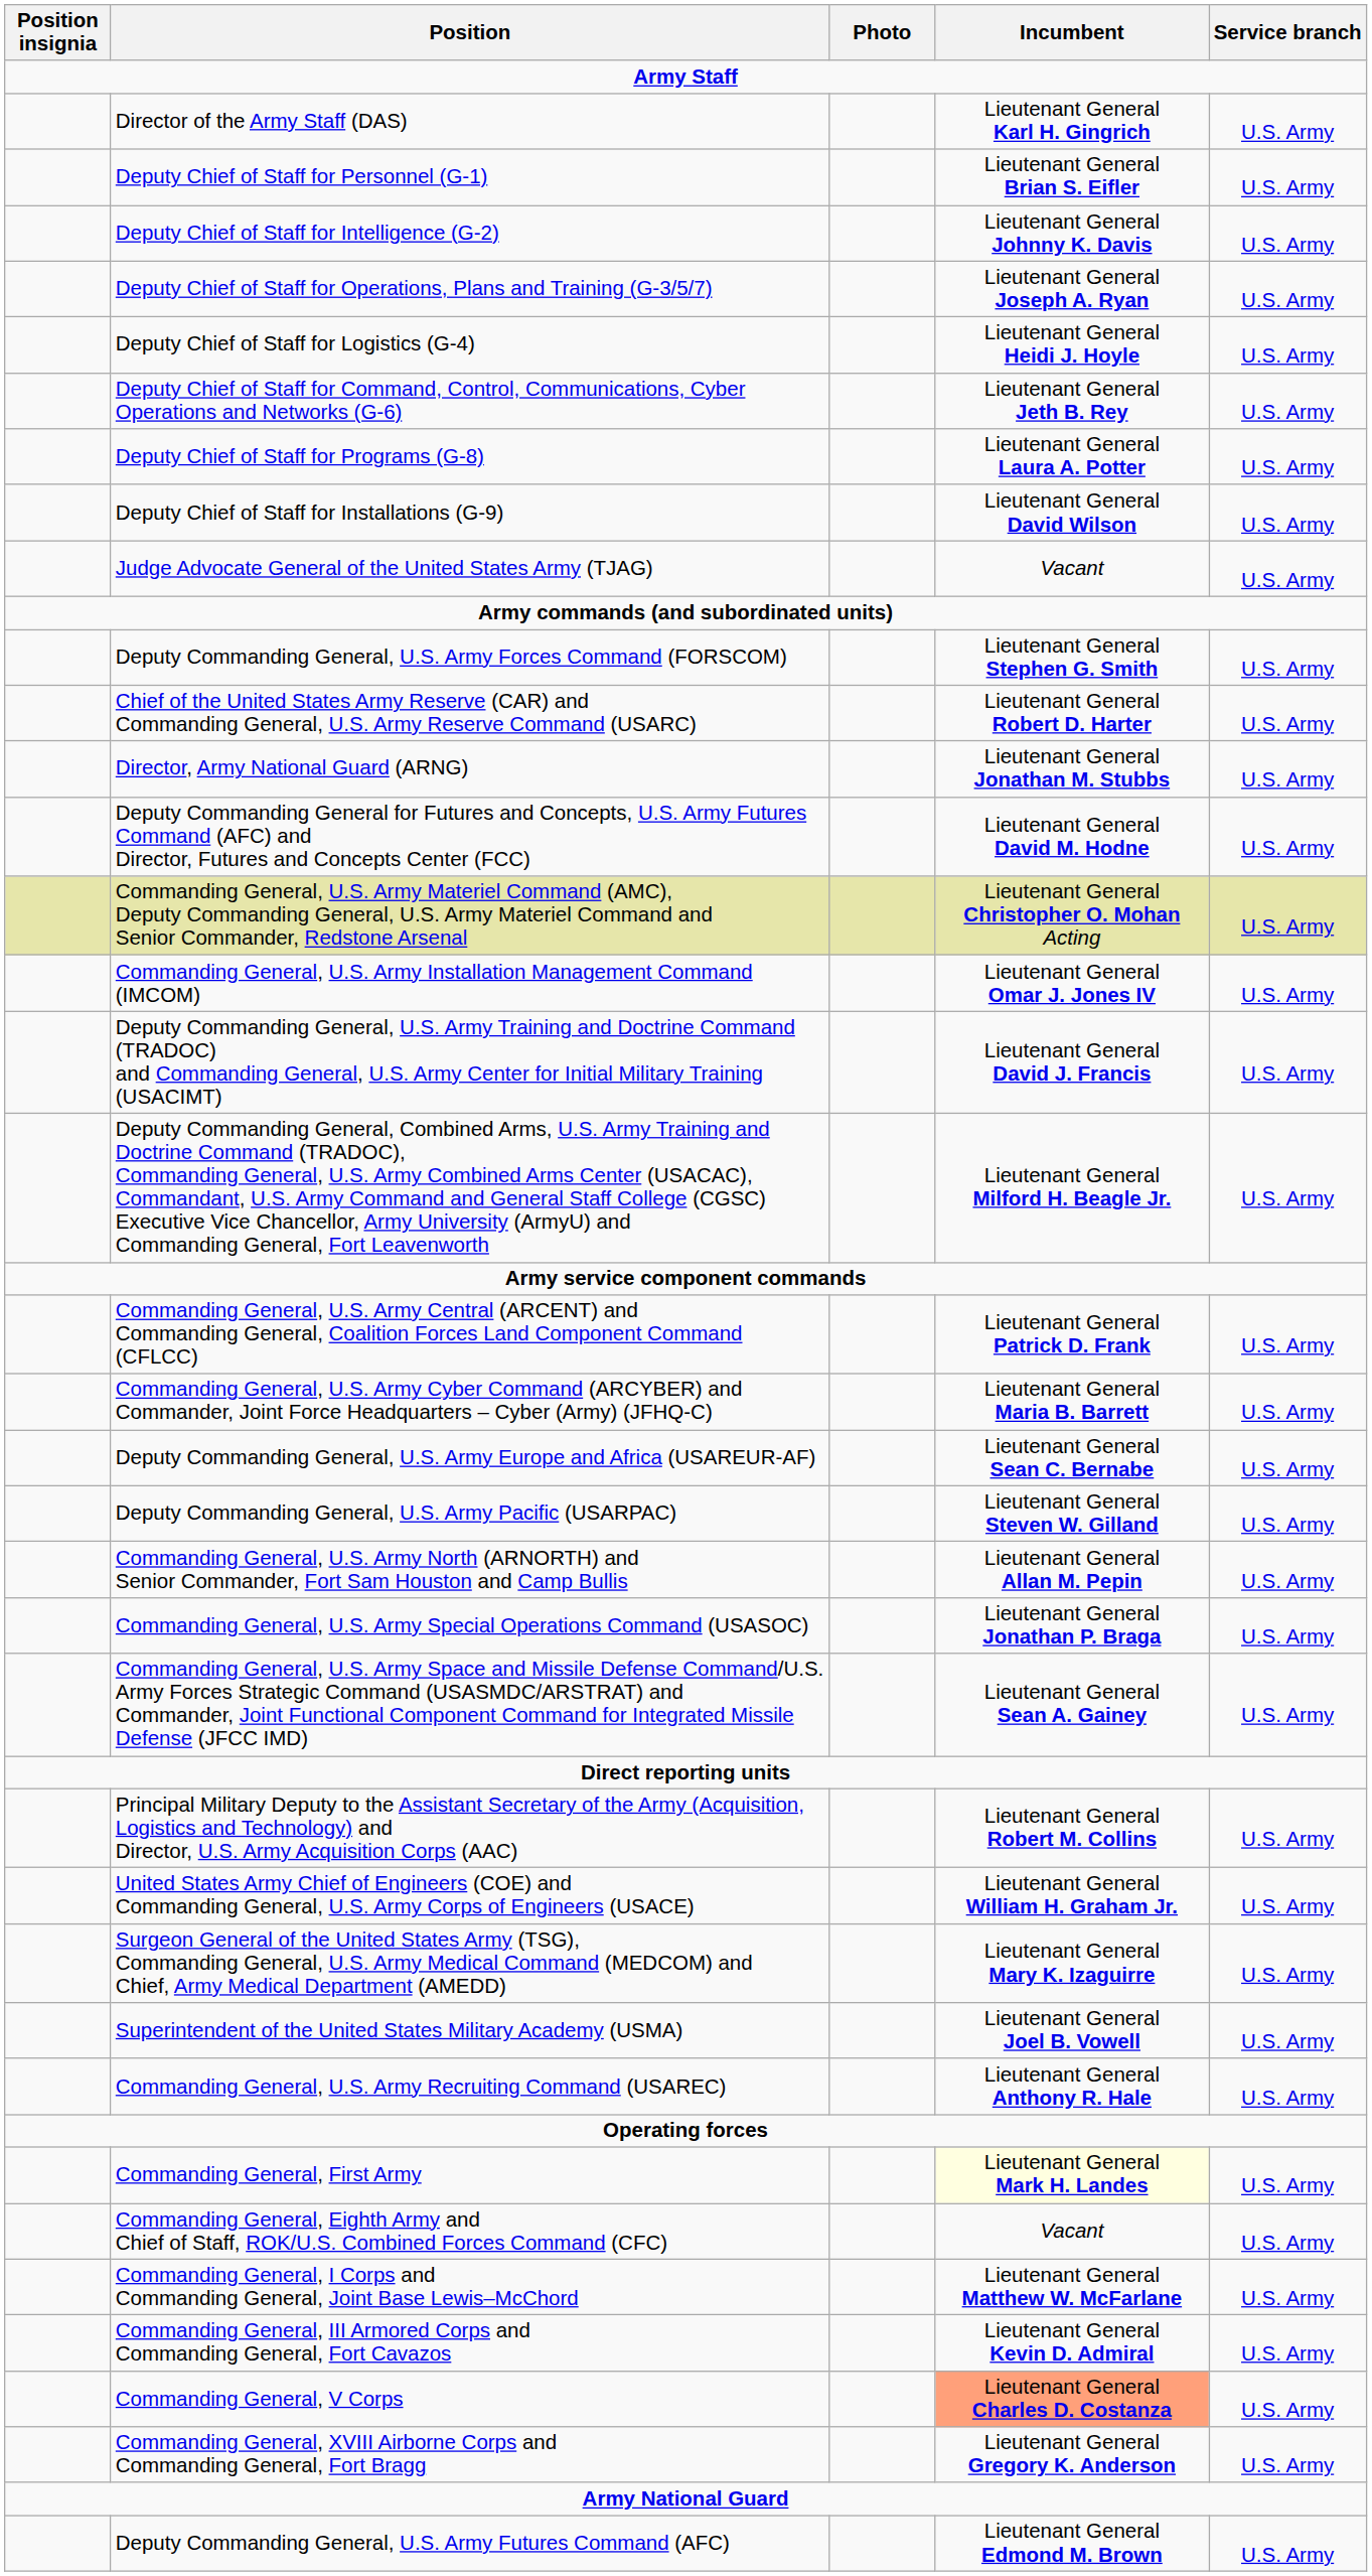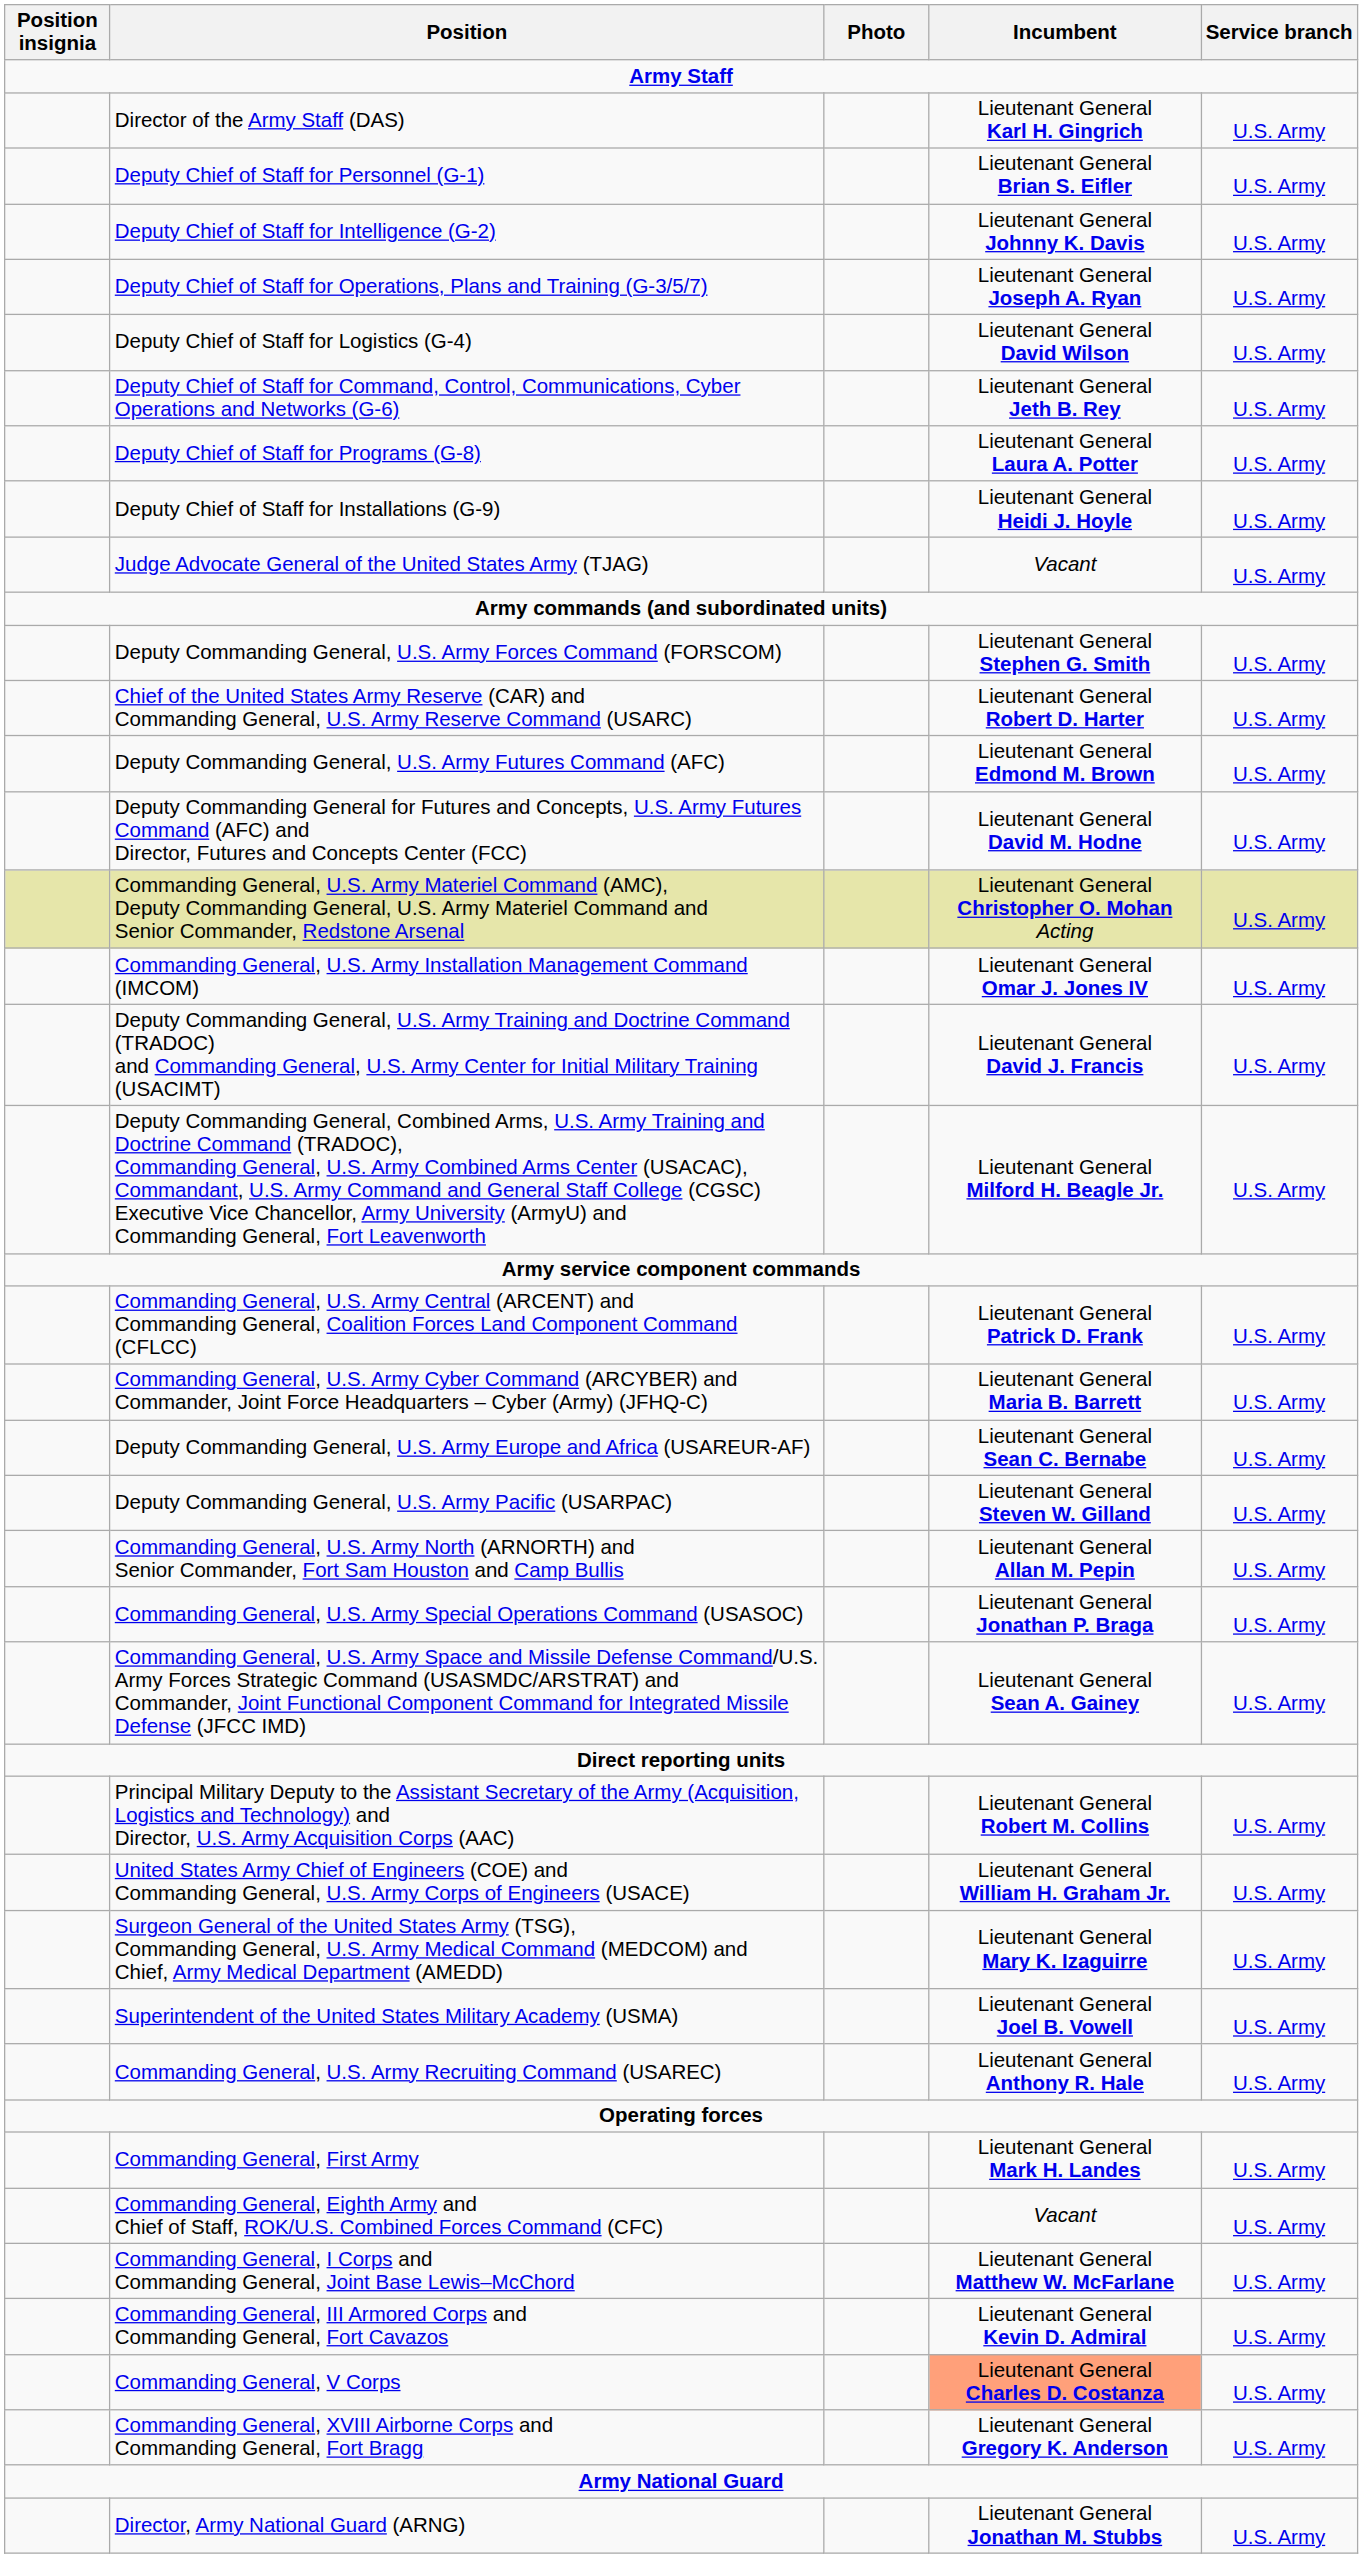Deputy Chief of Staff for Logistics (G-4) | Incumbent: Lieutenant General Heidi J. Hoyle -> Lieutenant General David Wilson
Deputy Chief of Staff for Installations (G-9) | Incumbent: Lieutenant General David Wilson -> Lieutenant General Heidi J. Hoyle
rows swapped: Deputy Commanding General, U.S. Army Futures Command (AFC) <-> Director, Army National Guard (ARNG)
Commanding General, First Army | Incumbent: lightyellow background -> no background
